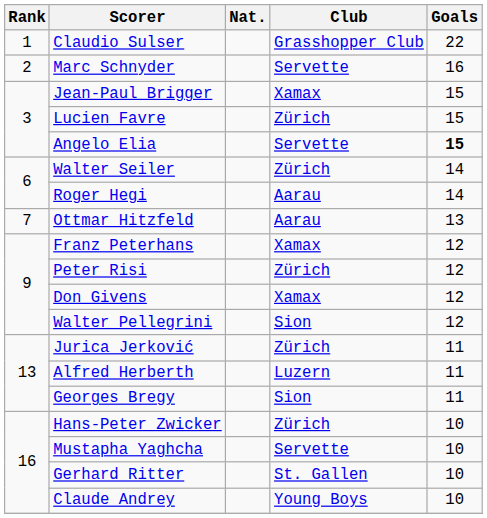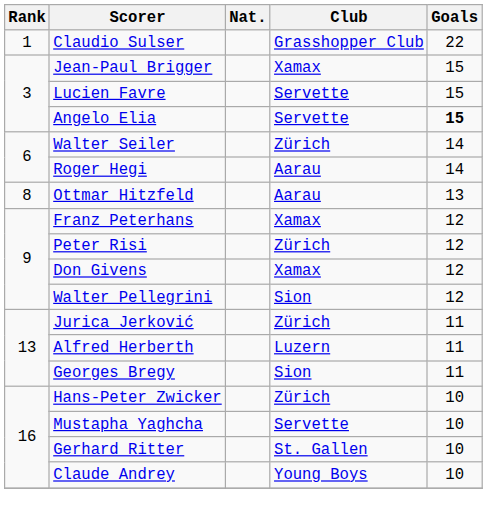- row: 2 | Marc Schnyder | Servette | 16
Lucien Favre | Club: Zürich -> Servette
Ottmar Hitzfeld | Rank: 7 -> 8
